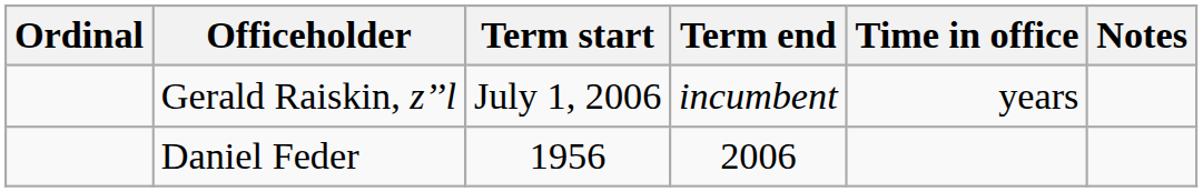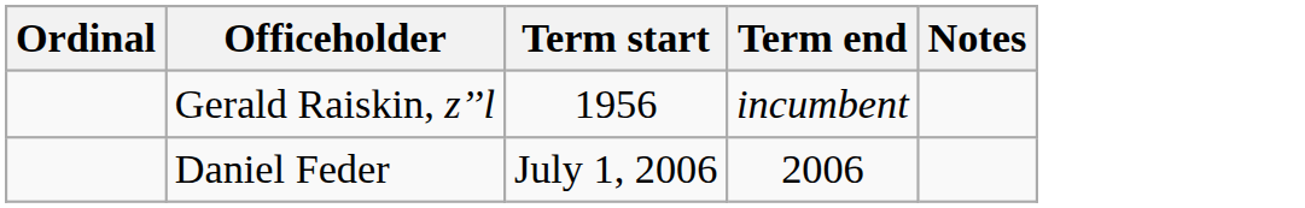- column: Time in office | years
Gerald Raiskin, z’’l | Term start: July 1, 2006 -> 1956
Daniel Feder | Term start: 1956 -> July 1, 2006
